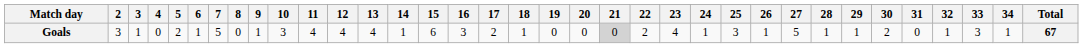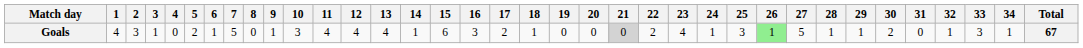+ column: 1 | 4
Goals | 26: no background -> lightgreen background
